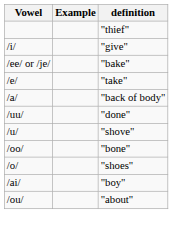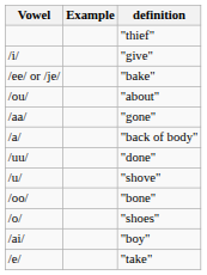rows swapped: /e/ <-> /ou/
+ row: /aa/ | "gone"
